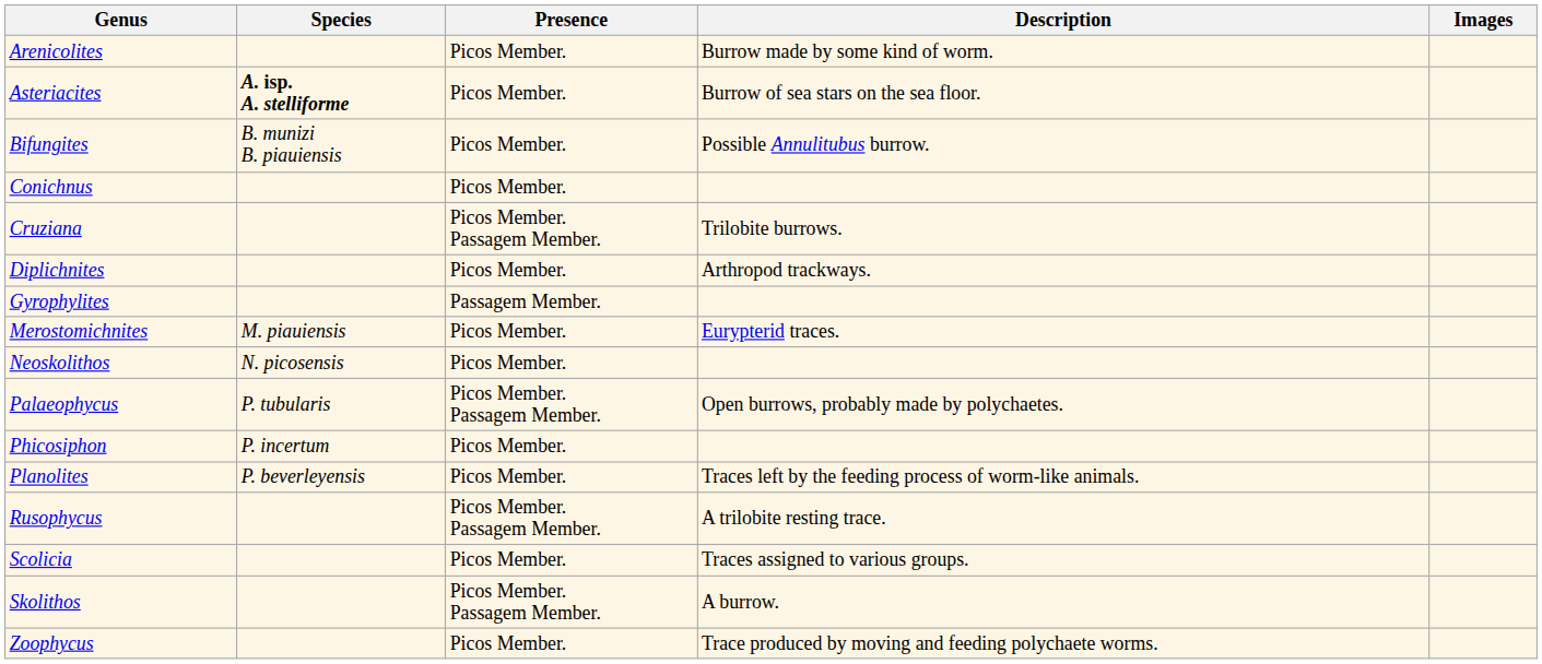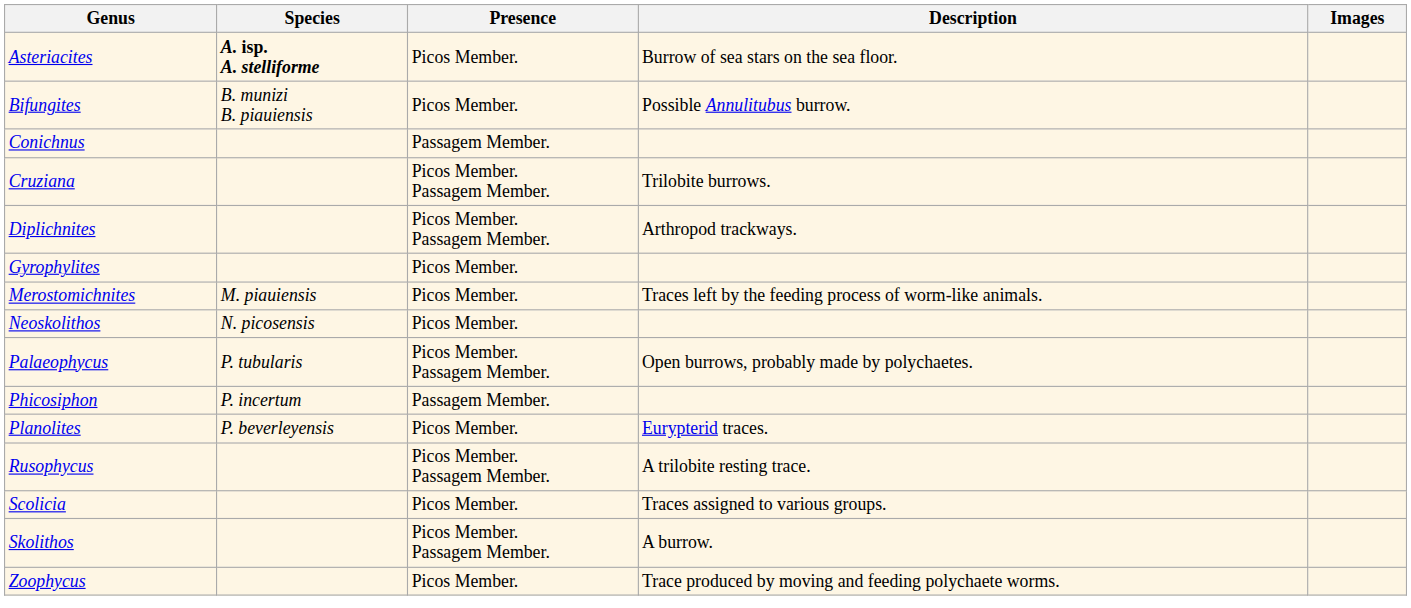- row: Arenicolites | Picos Member. | Burrow made by some kind of worm.
Conichnus | Presence: Picos Member. -> Passagem Member.
Diplichnites | Presence: Picos Member. -> Picos Member. Passagem Member.
Gyrophylites | Presence: Passagem Member. -> Picos Member.
Merostomichnites | Description: Eurypterid traces. -> Traces left by the feeding process of worm-like animals.
Phicosiphon | Presence: Picos Member. -> Passagem Member.
Planolites | Description: Traces left by the feeding process of worm-like animals. -> Eurypterid traces.
